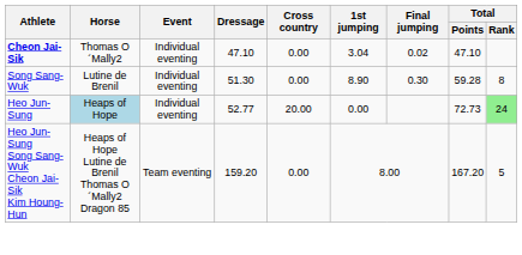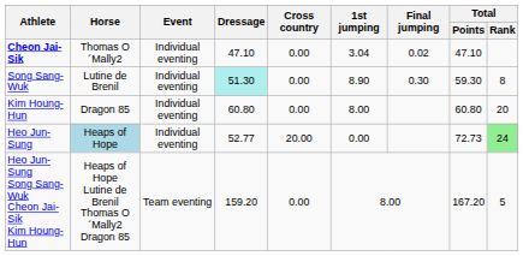Song Sang-Wuk | Dressage: no background -> paleturquoise background
Song Sang-Wuk | Total / Points: 59.28 -> 59.30
+ row: Kim Houng-Hun | Dragon 85 | Individual eventing | 60.80 | 0.00 | 8.00 | 60.80 | 20
